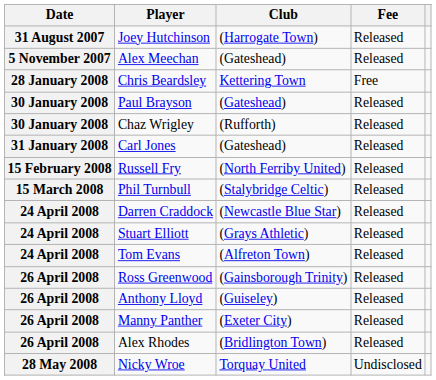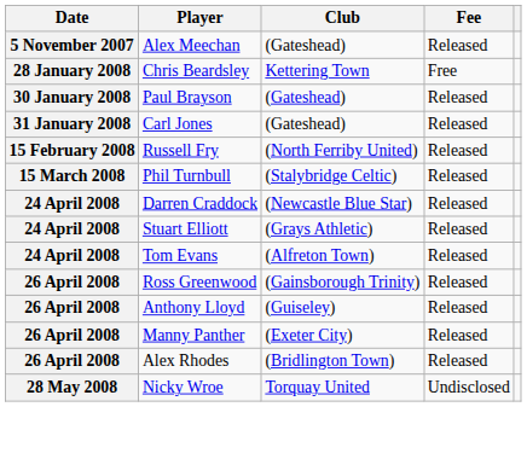- row: 31 August 2007 | Joey Hutchinson | (Harrogate Town) | Released
- row: 30 January 2008 | Chaz Wrigley | (Rufforth) | Released
